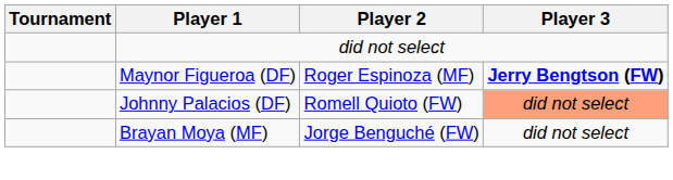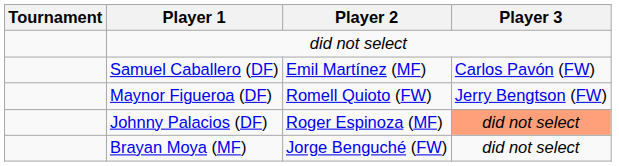+ row: Samuel Caballero (DF) | Emil Martínez (MF) | Carlos Pavón (FW)
Maynor Figueroa (DF) | Player 2: Roger Espinoza (MF) -> Romell Quioto (FW)
Maynor Figueroa (DF) | Player 3: bold -> normal
Johnny Palacios (DF) | Player 2: Romell Quioto (FW) -> Roger Espinoza (MF)
